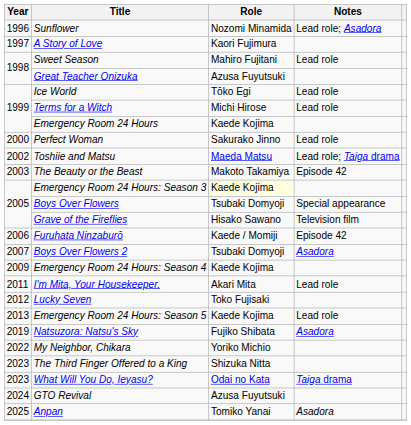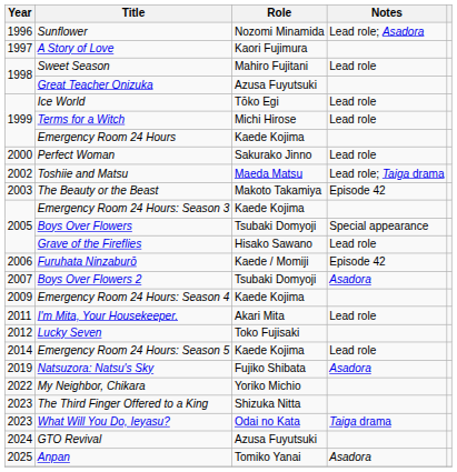Emergency Room 24 Hours: Season 3 | Role: lightyellow background -> no background
Grave of the Fireflies | Notes: Television film -> Lead role
Emergency Room 24 Hours: Season 5 | Year: 2013 -> 2014
